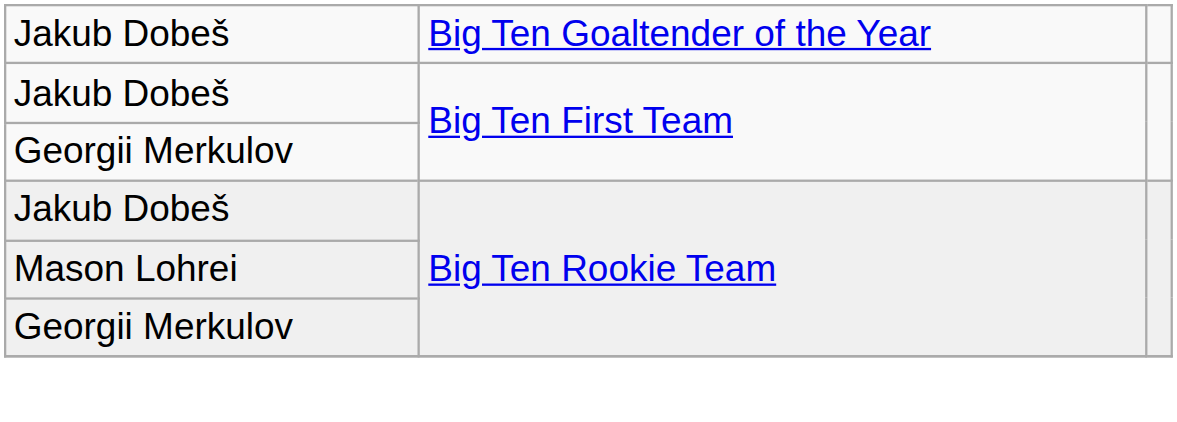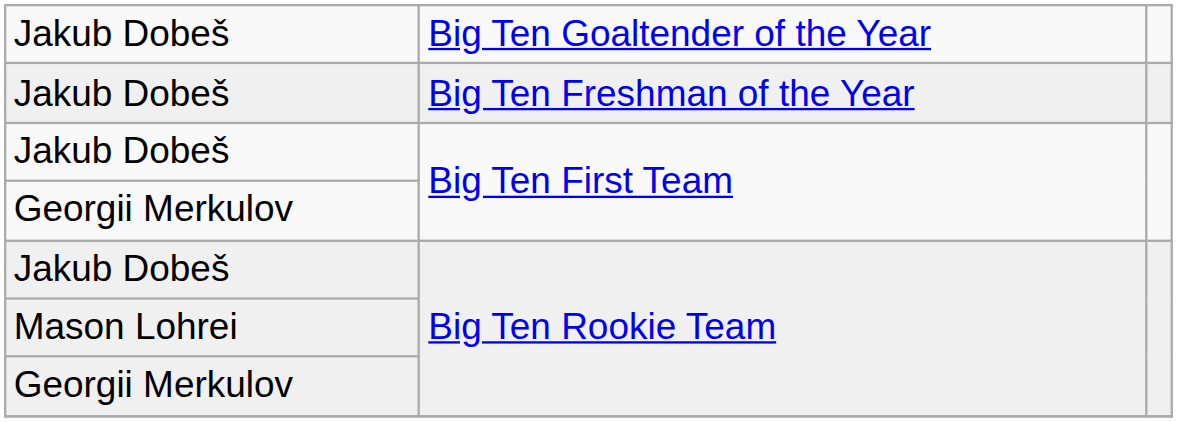+ row: Jakub Dobeš | Big Ten Freshman of the Year
